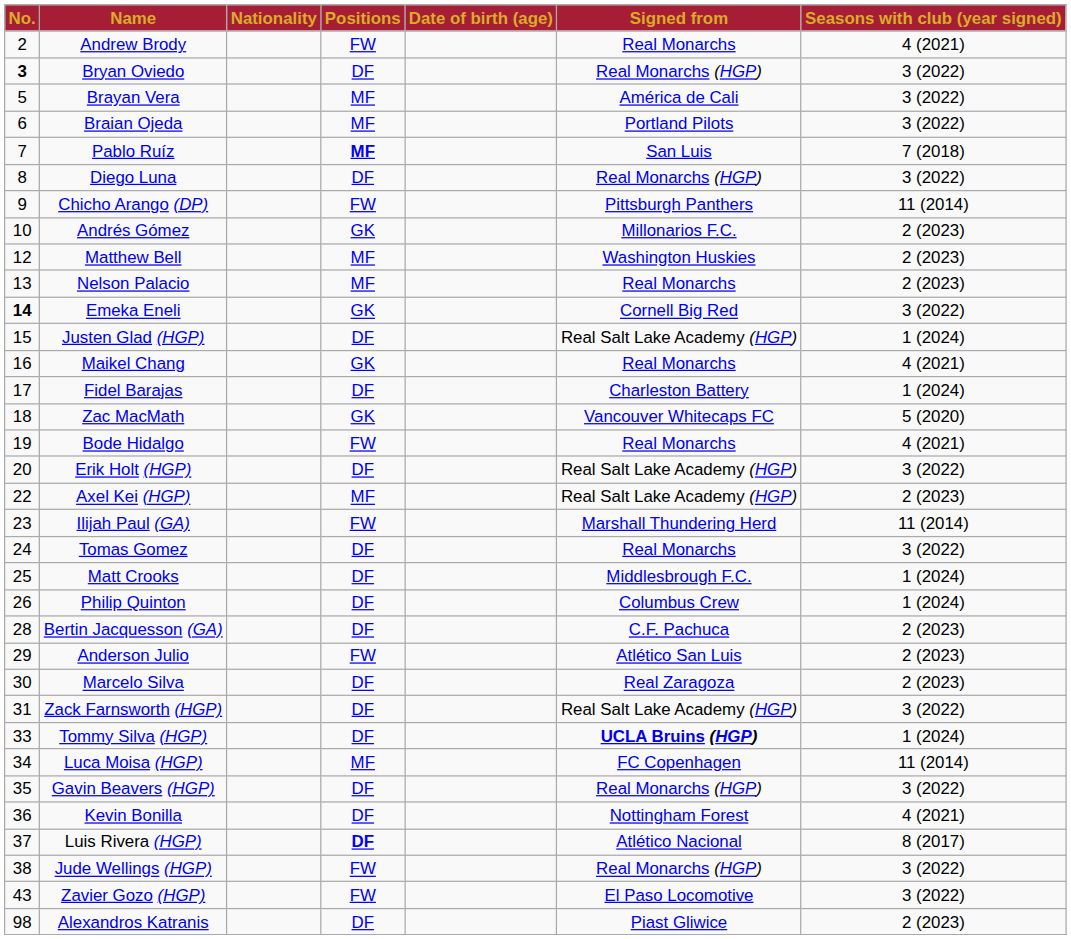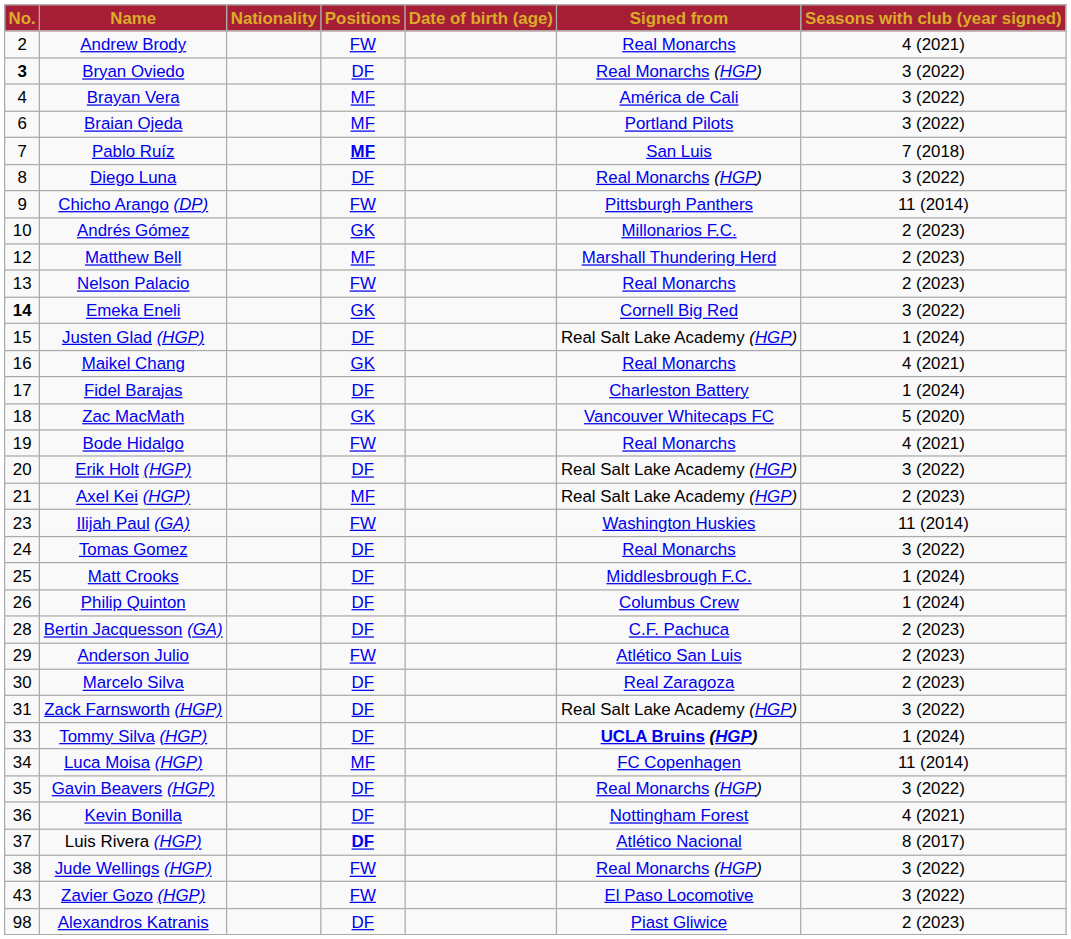Brayan Vera | No.: 5 -> 4
Matthew Bell | Signed from: Washington Huskies -> Marshall Thundering Herd
Nelson Palacio | Positions: MF -> FW
Axel Kei (HGP) | No.: 22 -> 21
Ilijah Paul (GA) | Signed from: Marshall Thundering Herd -> Washington Huskies
